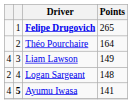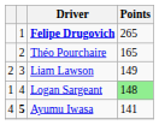Théo Pourchaire | Points: 164 -> 165
Liam Lawson | column 1: 4 -> 2
Logan Sargeant | column 1: 2 -> 1
Logan Sargeant | Points: no background -> lightgreen background
